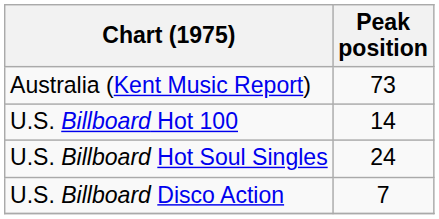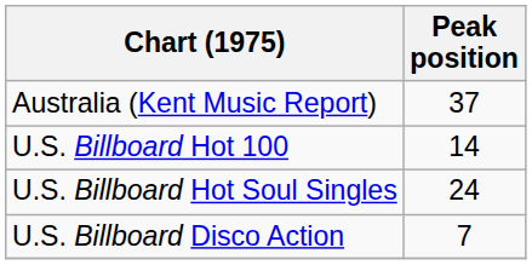Australia (Kent Music Report) | Peak position: 73 -> 37
